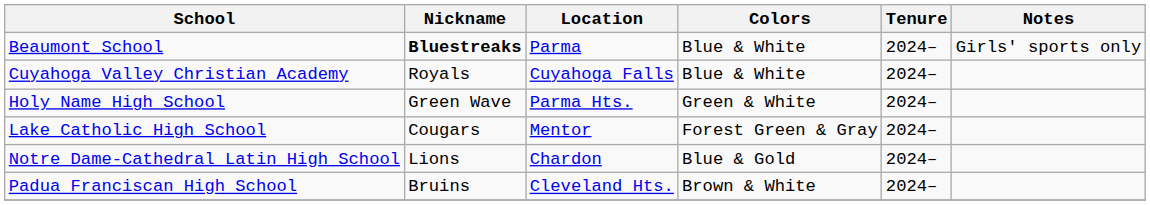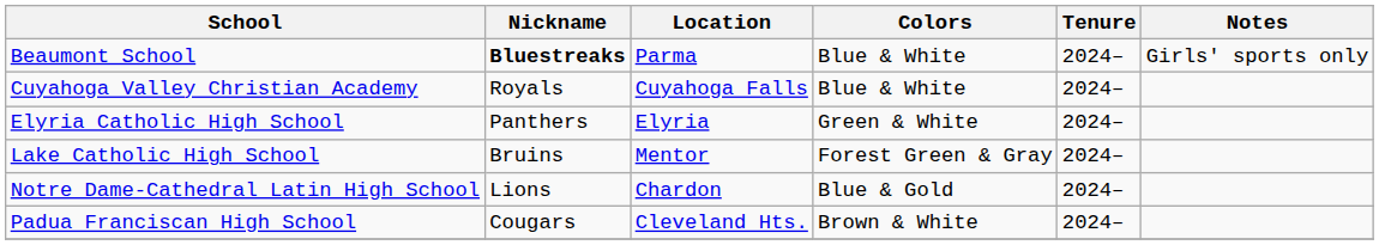+ row: Elyria Catholic High School | Panthers | Elyria | Green & White | 2024–
- row: Holy Name High School | Green Wave | Parma Hts. | Green & White | 2024–
Lake Catholic High School | Nickname: Cougars -> Bruins
Padua Franciscan High School | Nickname: Bruins -> Cougars
